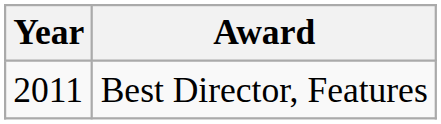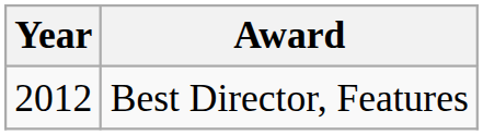Best Director, Features | Year: 2011 -> 2012
